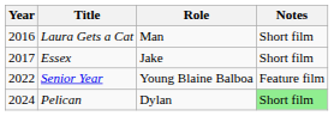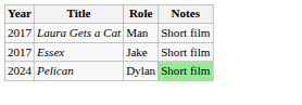Laura Gets a Cat | Year: 2016 -> 2017
- row: 2022 | Senior Year | Young Blaine Balboa | Feature film
